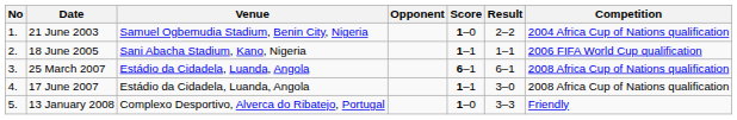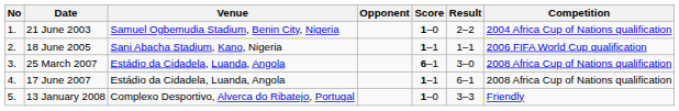25 March 2007 | Result: 6–1 -> 3–0
17 June 2007 | Result: 3–0 -> 6–1
